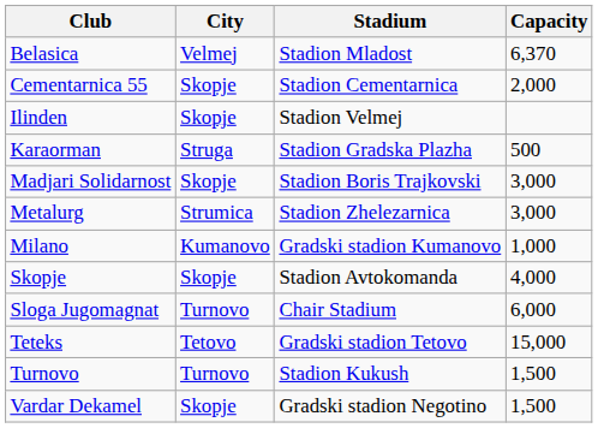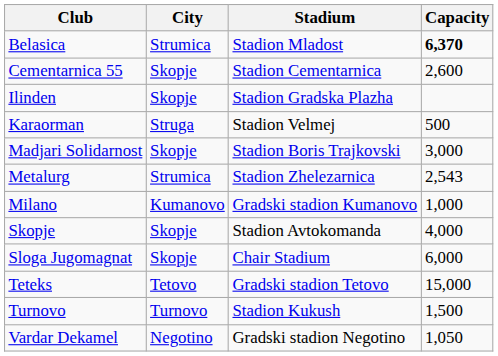Belasica | City: Velmej -> Strumica
Belasica | Capacity: normal -> bold
Cementarnica 55 | Capacity: 2,000 -> 2,600
Ilinden | Stadium: Stadion Velmej -> Stadion Gradska Plazha
Karaorman | Stadium: Stadion Gradska Plazha -> Stadion Velmej
Metalurg | Capacity: 3,000 -> 2,543
Sloga Jugomagnat | City: Turnovo -> Skopje
Vardar Dekamel | City: Skopje -> Negotino
Vardar Dekamel | Capacity: 1,500 -> 1,050
